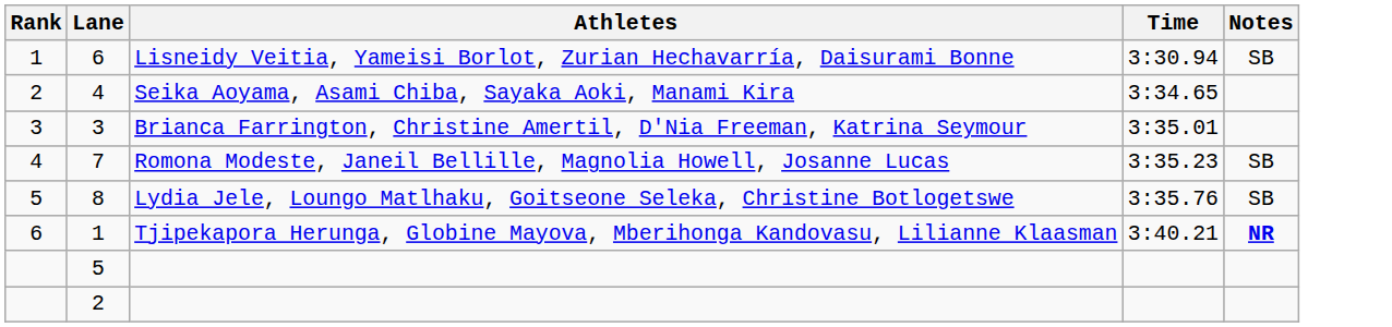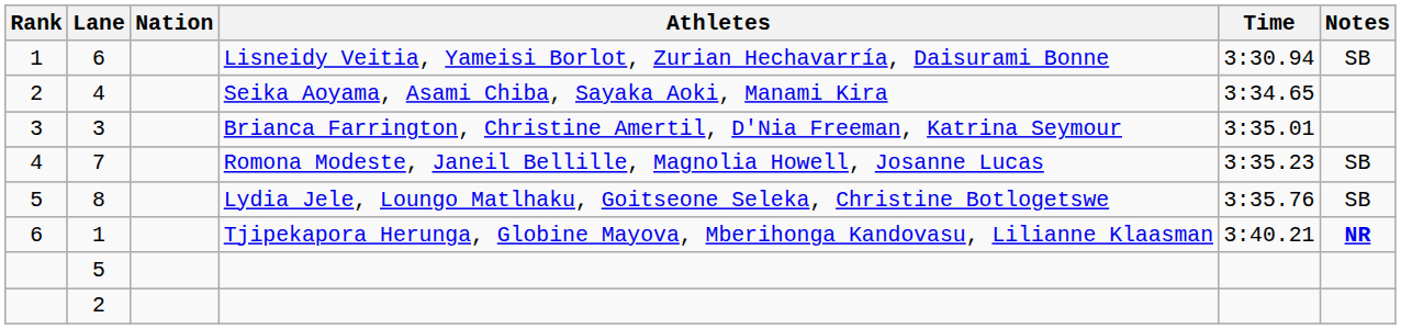+ column: Nation
